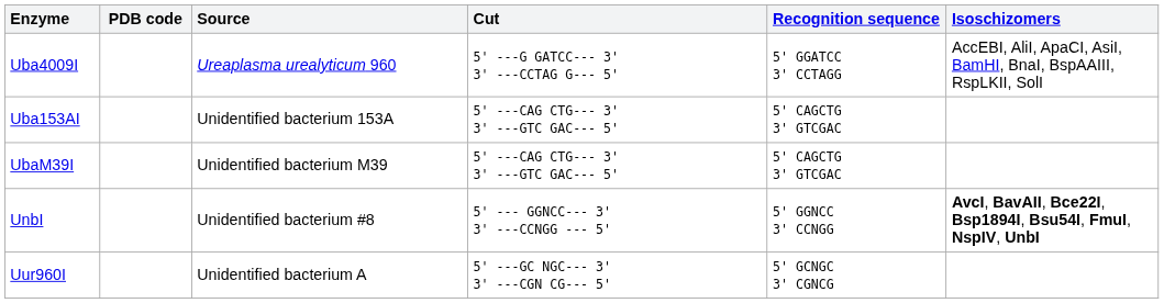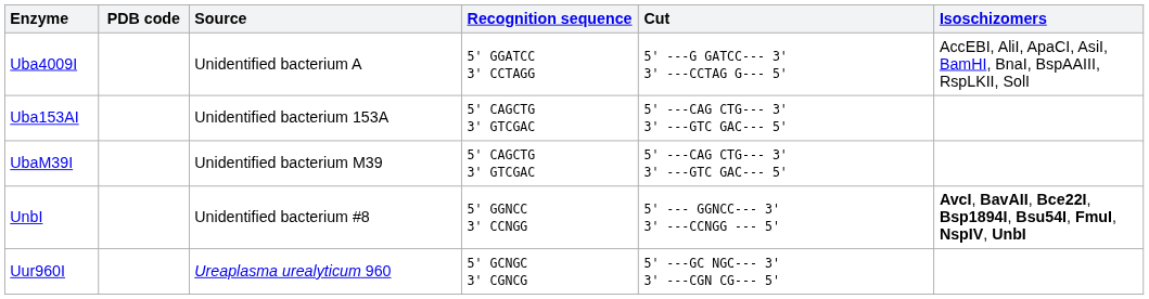columns swapped: Recognition sequence <-> Cut
Uba4009I | Source: Ureaplasma urealyticum 960 -> Unidentified bacterium A
Uur960I | Source: Unidentified bacterium A -> Ureaplasma urealyticum 960
